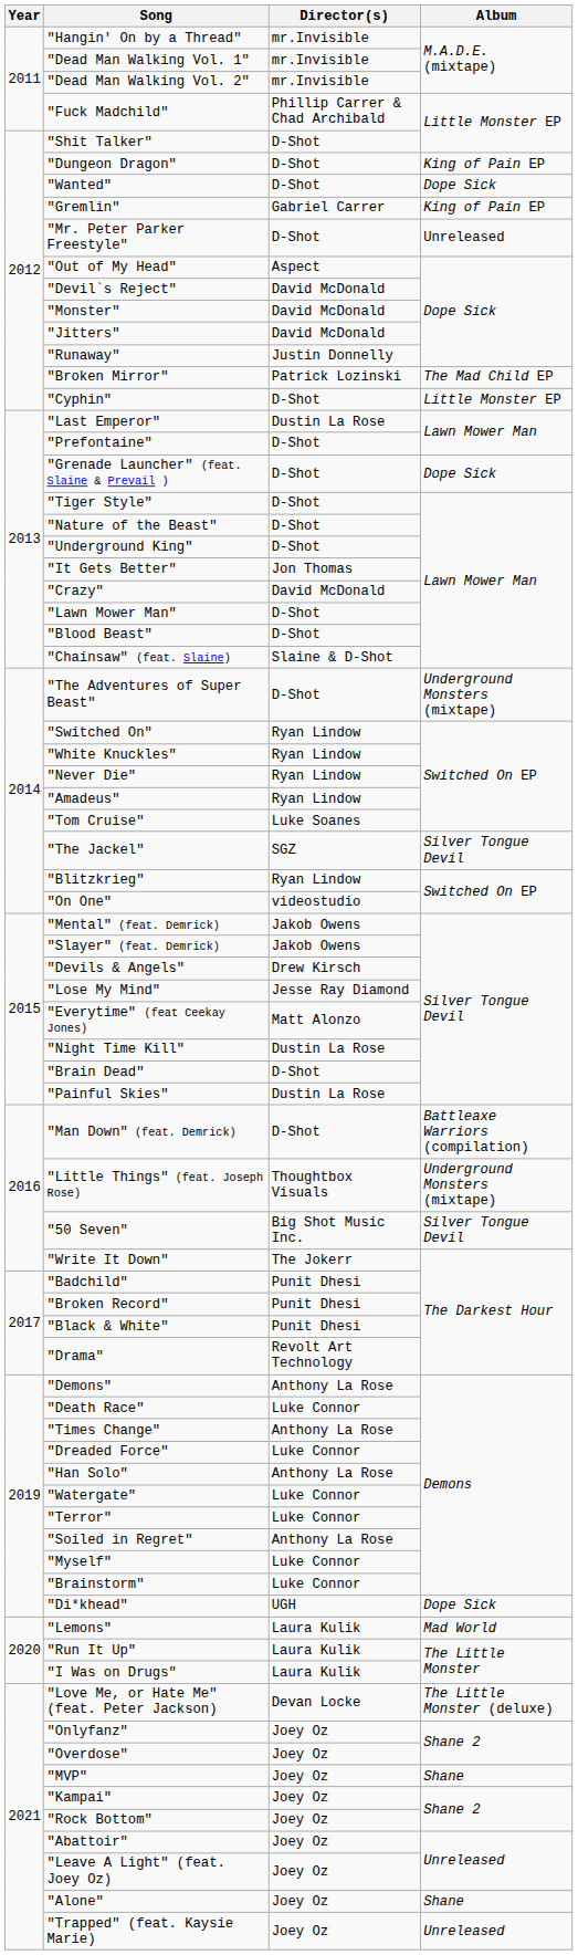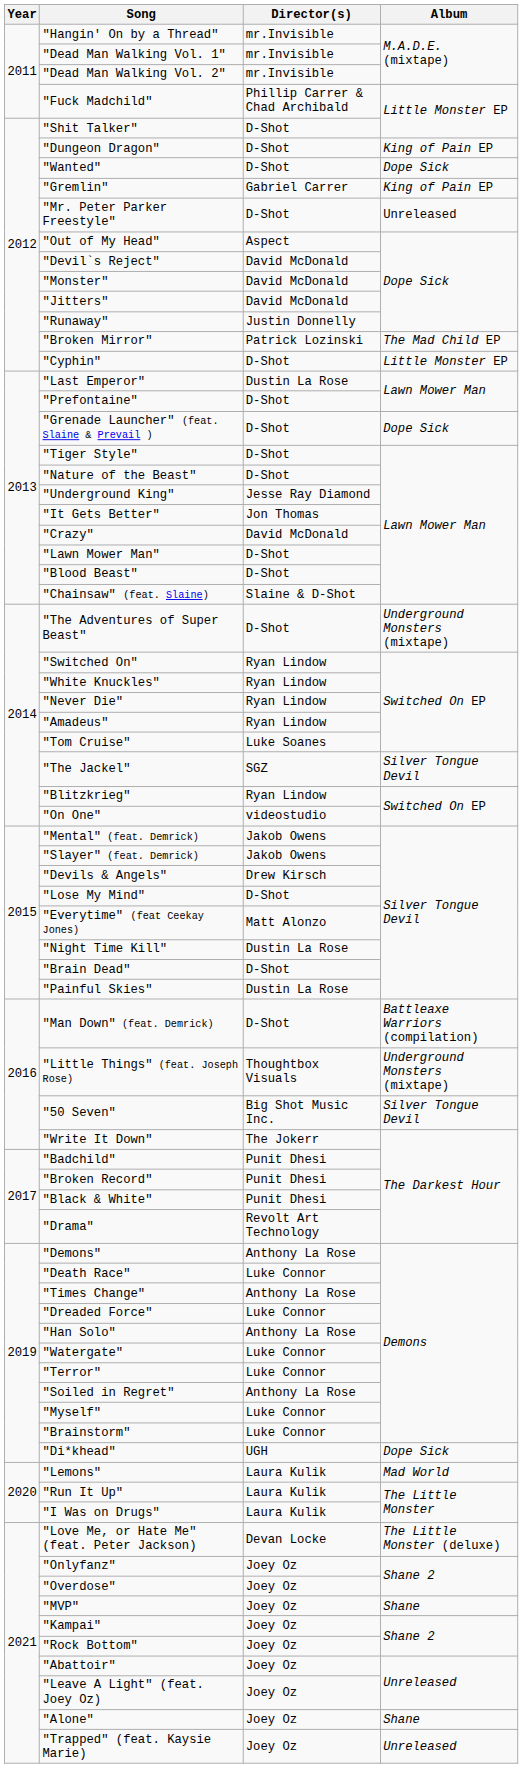"Underground King" | Director(s): D-Shot -> Jesse Ray Diamond
"Lose My Mind" | Director(s): Jesse Ray Diamond -> D-Shot
